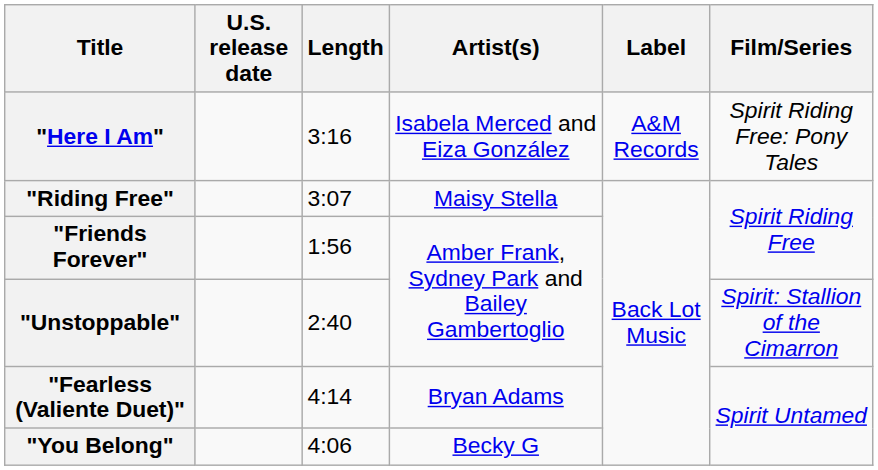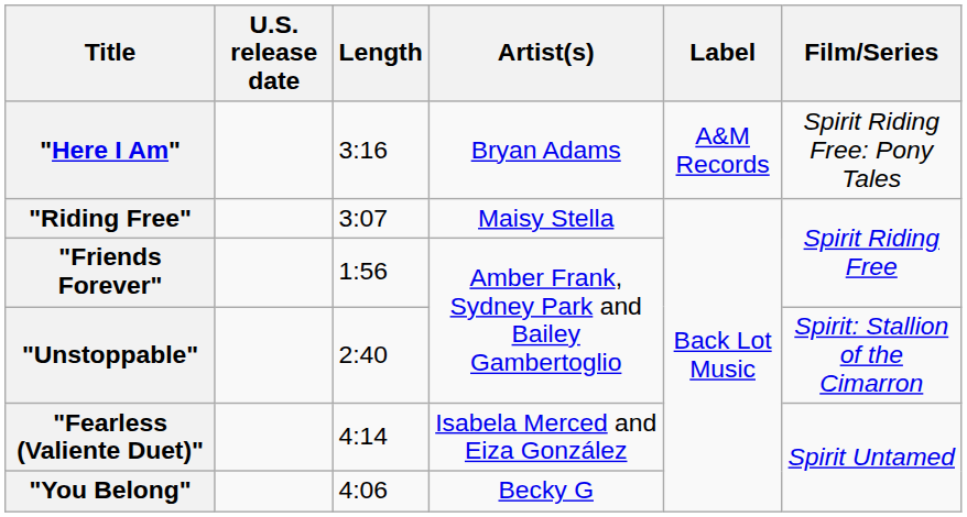"Here I Am" | Artist(s): Isabela Merced and Eiza González -> Bryan Adams
"Fearless (Valiente Duet)" | Artist(s): Bryan Adams -> Isabela Merced and Eiza González
